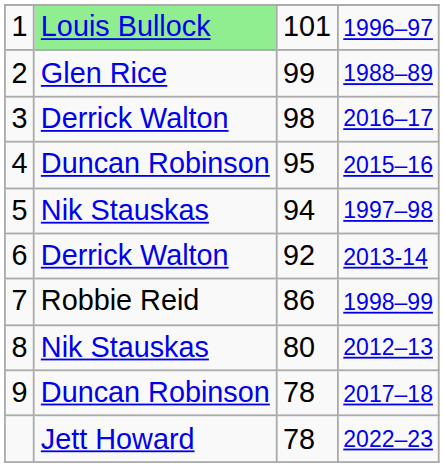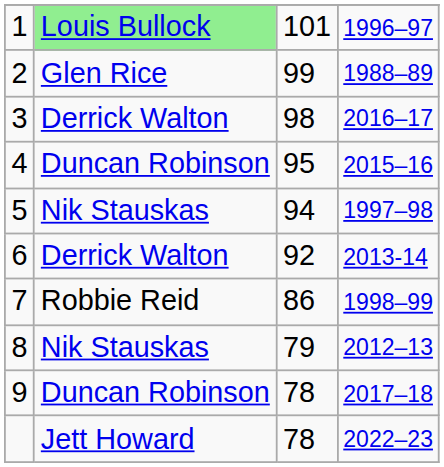8 | column 3: 80 -> 79
